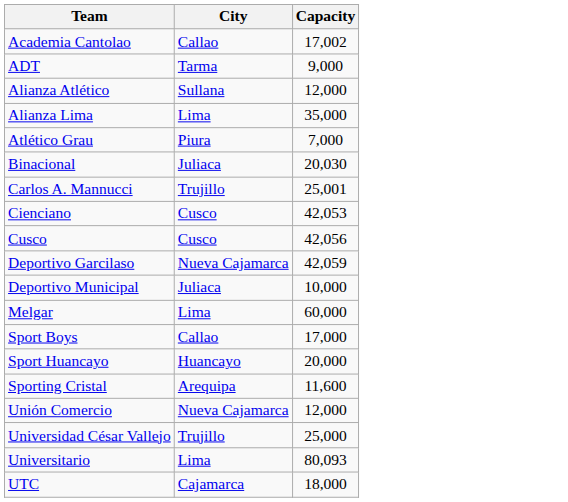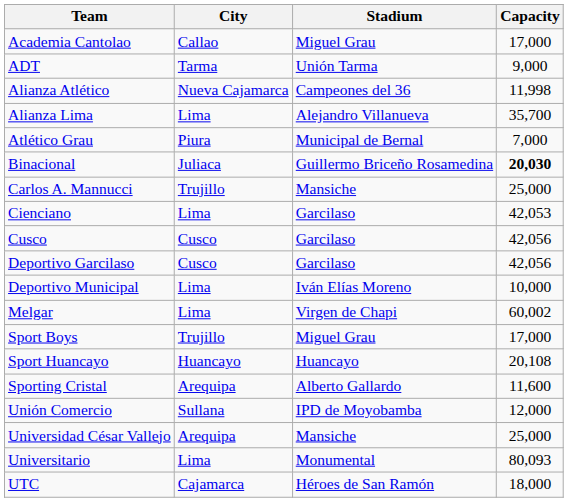+ column: Stadium | Miguel Grau | Unión Tarma | Campeones del 36 | Alejandro Villanueva | Municipal de Bernal | Guillermo Briceño Rosamedina | Mansiche | Garcilaso | Garcilaso | Garcilaso | Iván Elías Moreno | Virgen de Chapi | Miguel Grau | Huancayo | Alberto Gallardo | IPD de Moyobamba | Mansiche | Monumental | Héroes de San Ramón
Academia Cantolao | Capacity: 17,002 -> 17,000
Alianza Atlético | City: Sullana -> Nueva Cajamarca
Alianza Atlético | Capacity: 12,000 -> 11,998
Alianza Lima | Capacity: 35,000 -> 35,700
Binacional | Capacity: normal -> bold
Carlos A. Mannucci | Capacity: 25,001 -> 25,000
Cienciano | City: Cusco -> Lima
Deportivo Garcilaso | City: Nueva Cajamarca -> Cusco
Deportivo Garcilaso | Capacity: 42,059 -> 42,056
Deportivo Municipal | City: Juliaca -> Lima
Melgar | Capacity: 60,000 -> 60,002
Sport Boys | City: Callao -> Trujillo
Sport Huancayo | Capacity: 20,000 -> 20,108
Unión Comercio | City: Nueva Cajamarca -> Sullana
Universidad César Vallejo | City: Trujillo -> Arequipa
